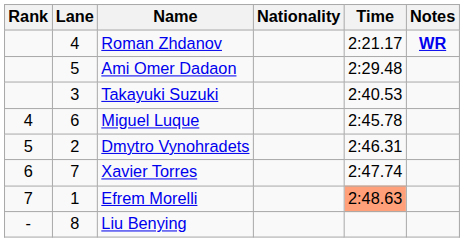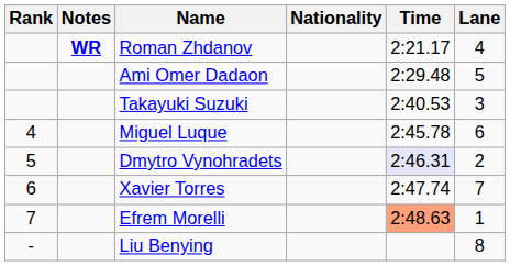columns swapped: Lane <-> Notes
Dmytro Vynohradets | Time: no background -> lavender background
